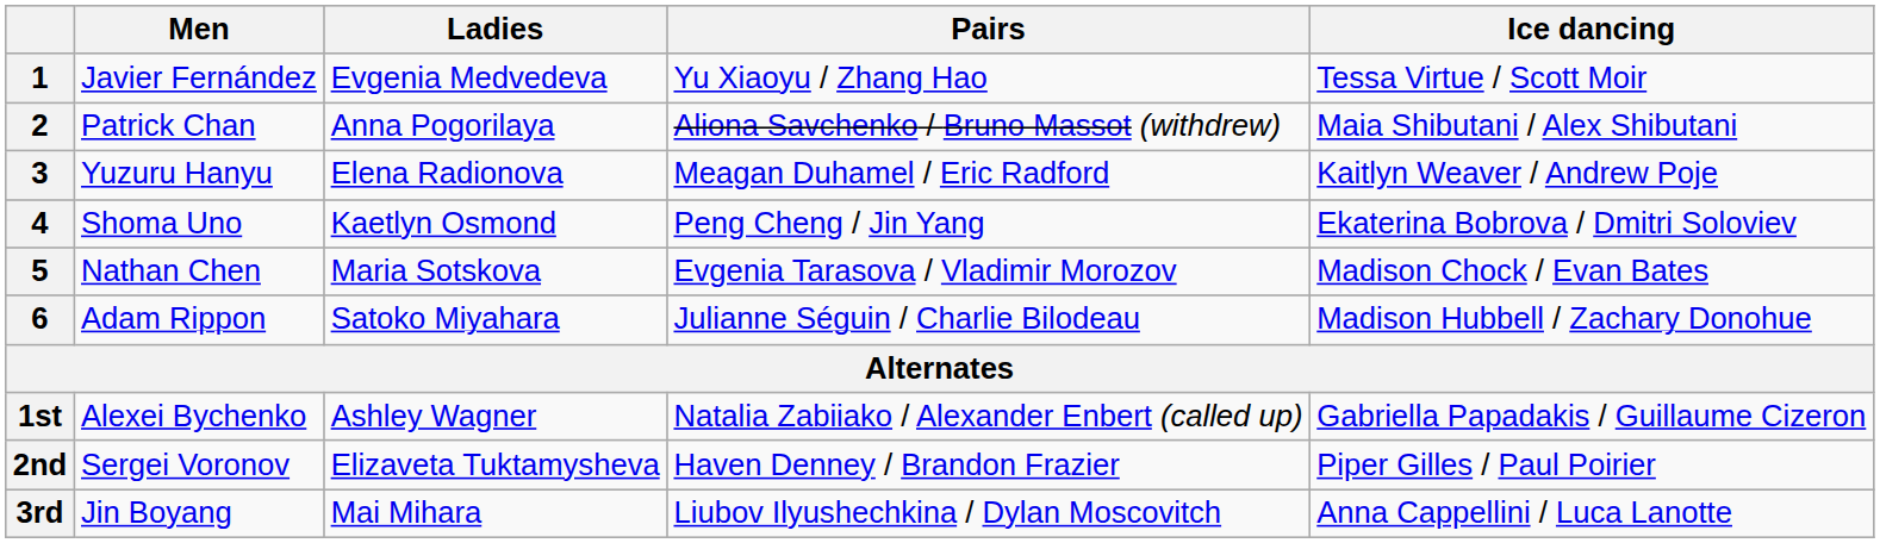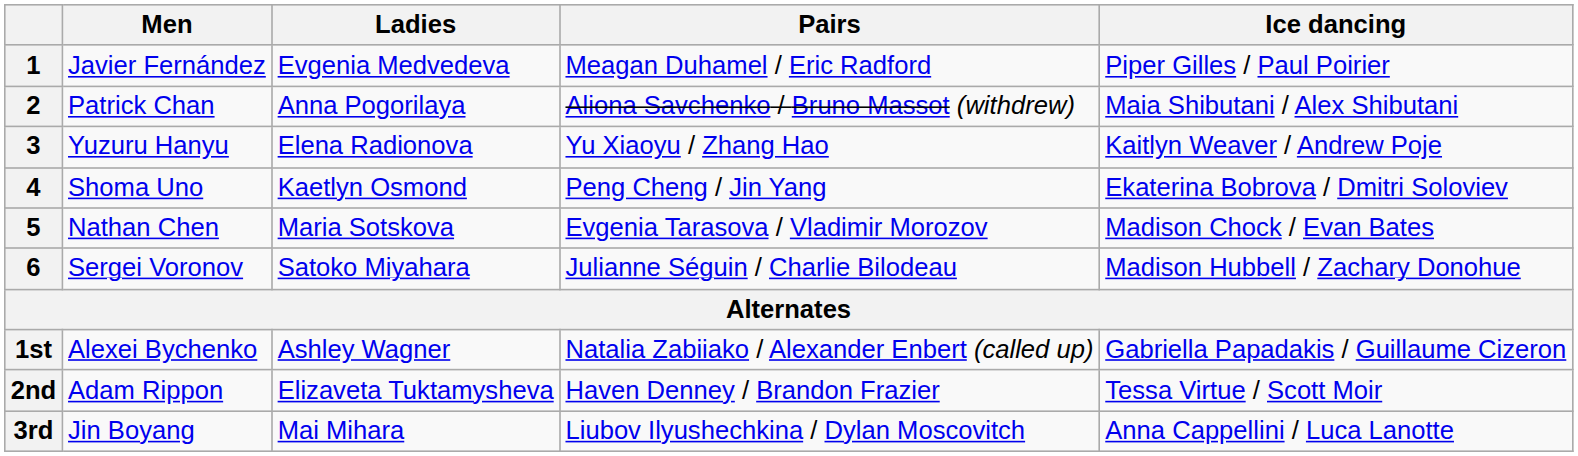1 | Pairs: Yu Xiaoyu / Zhang Hao -> Meagan Duhamel / Eric Radford
1 | Ice dancing: Tessa Virtue / Scott Moir -> Piper Gilles / Paul Poirier
3 | Pairs: Meagan Duhamel / Eric Radford -> Yu Xiaoyu / Zhang Hao
6 | Men: Adam Rippon -> Sergei Voronov
2nd | Men: Sergei Voronov -> Adam Rippon
2nd | Ice dancing: Piper Gilles / Paul Poirier -> Tessa Virtue / Scott Moir
